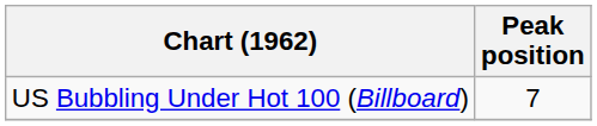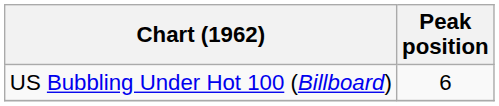US Bubbling Under Hot 100 (Billboard) | Peak position: 7 -> 6
